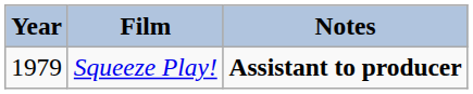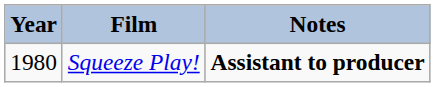Squeeze Play! | Year: 1979 -> 1980
